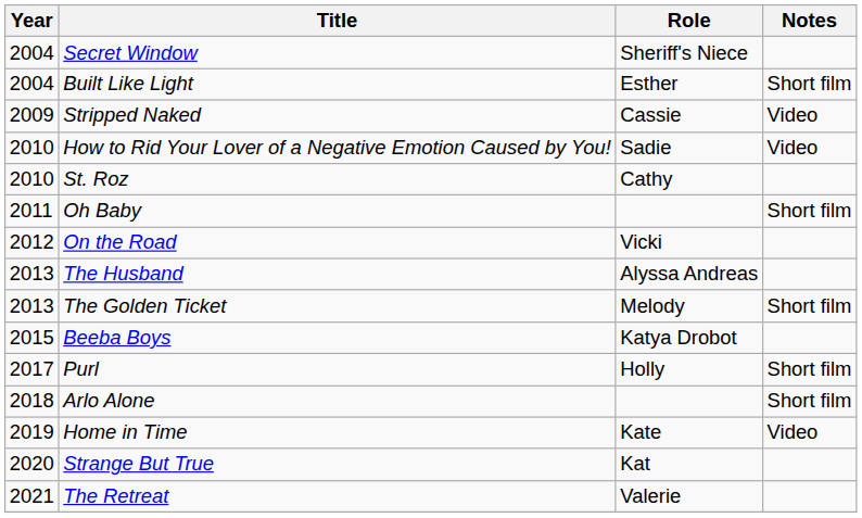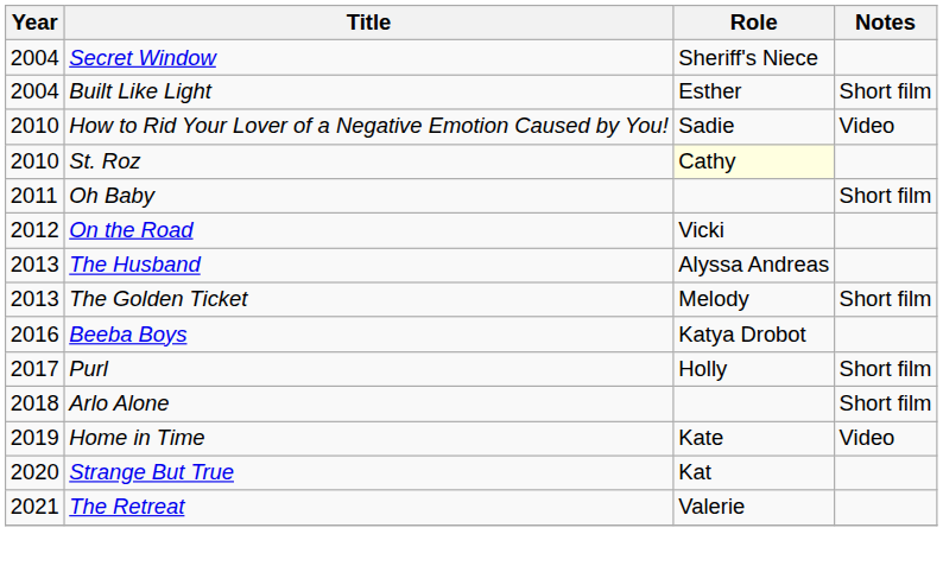- row: 2009 | Stripped Naked | Cassie | Video
St. Roz | Role: no background -> lightyellow background
Beeba Boys | Year: 2015 -> 2016
